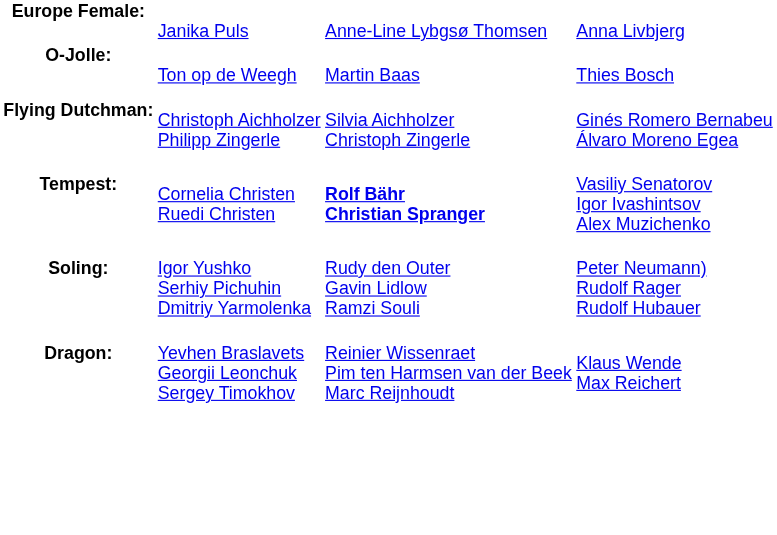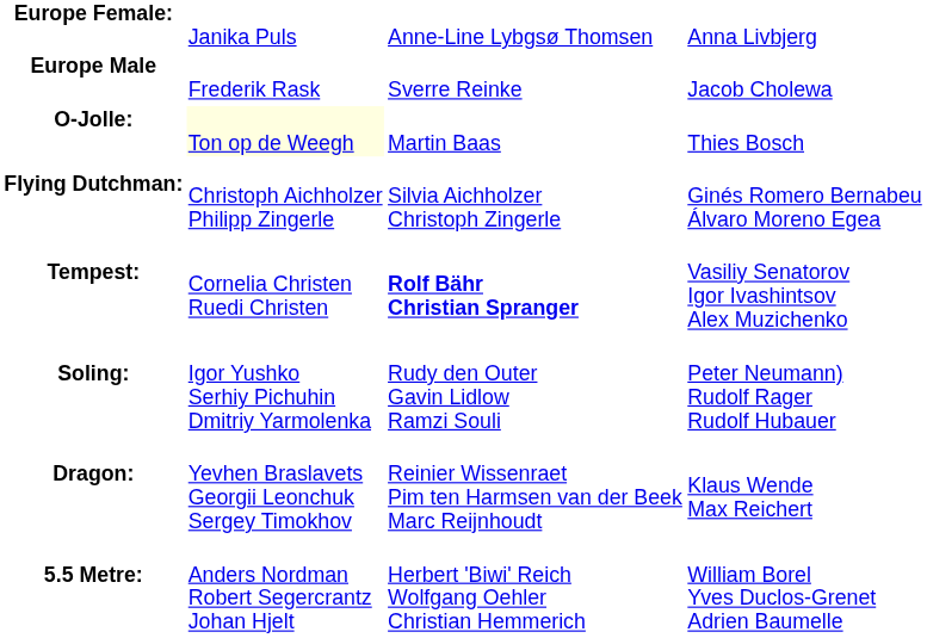+ row: Europe Male | Frederik Rask | Sverre Reinke | Jacob Cholewa
O-Jolle: | column 2: no background -> lightyellow background
+ row: 5.5 Metre: | Anders Nordman Robert Segercrantz Johan Hjelt | Herbert 'Biwi' Reich Wolfgang Oehler Christian Hemmerich | William Borel Yves Duclos-Grenet Adrien Baumelle
